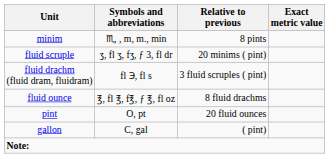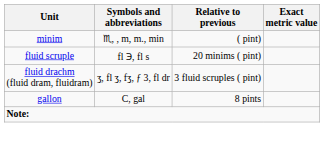minim | Relative to previous: 8 pints -> ( pint)
fluid scruple | Symbols and abbreviations: ʒ, fl ʒ, fʒ, ƒ 3, fl dr -> fl ℈, fl s
fluid drachm (fluid dram, fluidram) | Symbols and abbreviations: fl ℈, fl s -> ʒ, fl ʒ, fʒ, ƒ 3, fl dr
- row: fluid ounce | ℥, fl ℥, f℥, ƒ ℥, fl oz | 8 fluid drachms
- row: pint | O, pt | 20 fluid ounces
gallon | Relative to previous: ( pint) -> 8 pints
